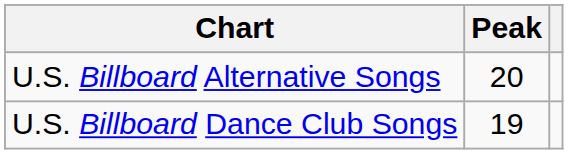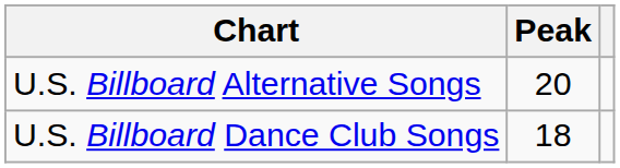U.S. Billboard Dance Club Songs | Peak: 19 -> 18
